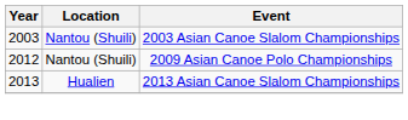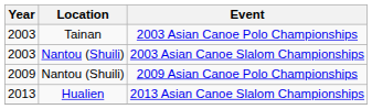+ row: 2003 | Tainan | 2003 Asian Canoe Polo Championships
2009 Asian Canoe Polo Championships | Year: 2012 -> 2009
